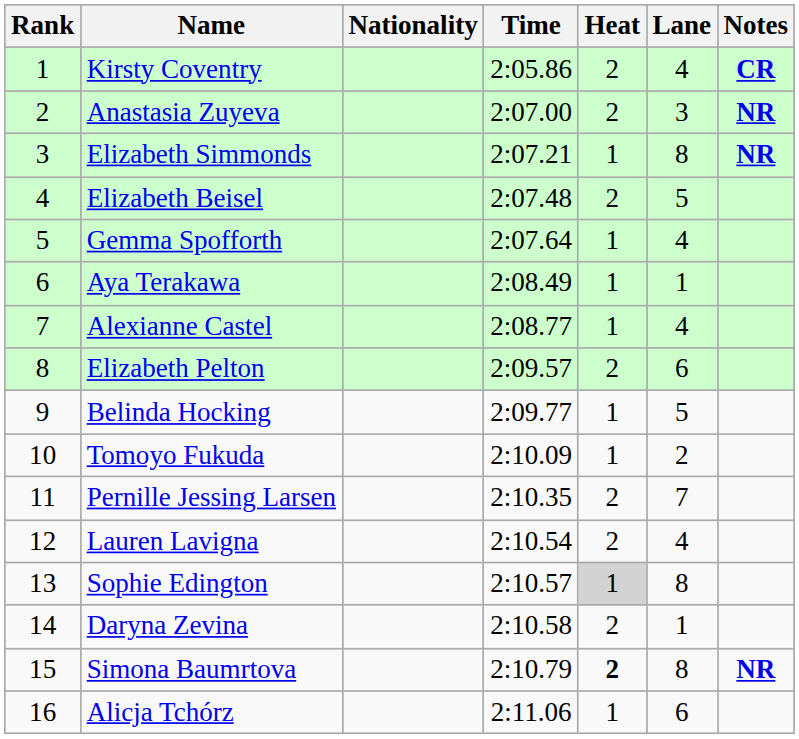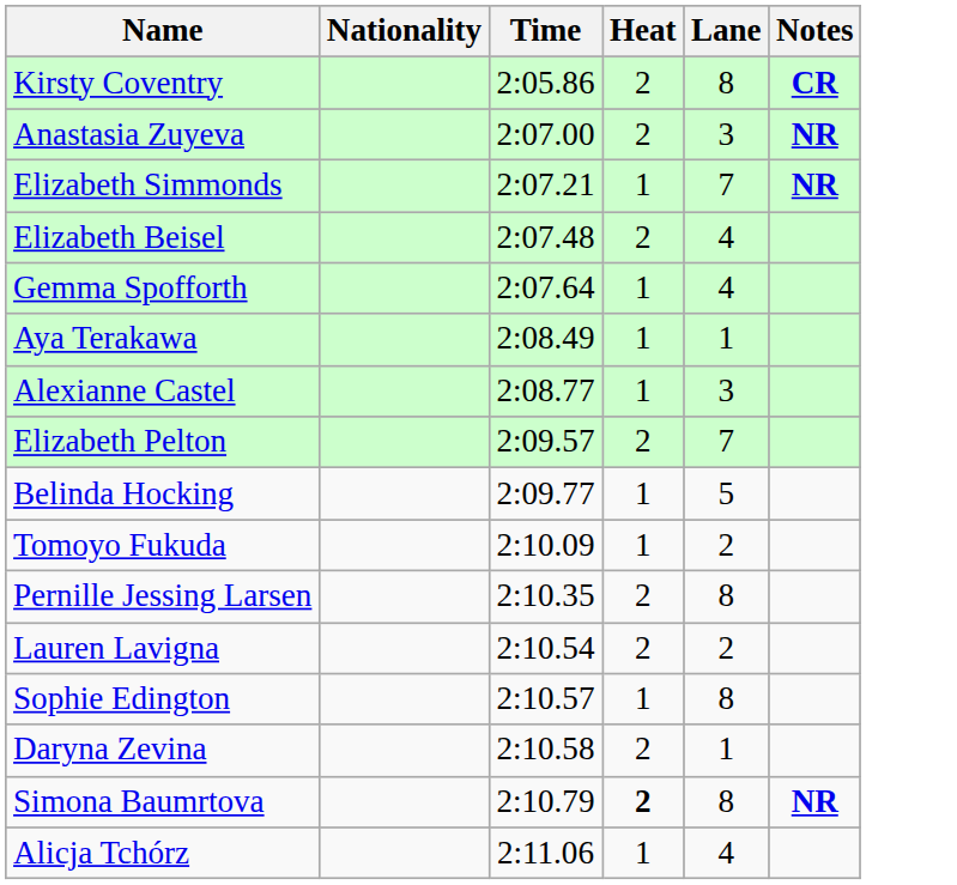- column: Rank | 1 | 2 | 3 | 4 | 5 | 6 | 7 | 8 | 9 | 10 | 11 | 12 | 13 | 14 | 15 | 16
Kirsty Coventry | Lane: 4 -> 8
Elizabeth Simmonds | Lane: 8 -> 7
Elizabeth Beisel | Lane: 5 -> 4
Alexianne Castel | Lane: 4 -> 3
Elizabeth Pelton | Lane: 6 -> 7
Pernille Jessing Larsen | Lane: 7 -> 8
Lauren Lavigna | Lane: 4 -> 2
Sophie Edington | Heat: lightgrey background -> no background
Alicja Tchórz | Lane: 6 -> 4
